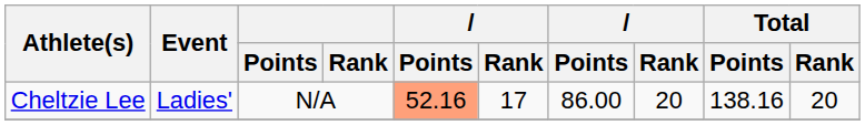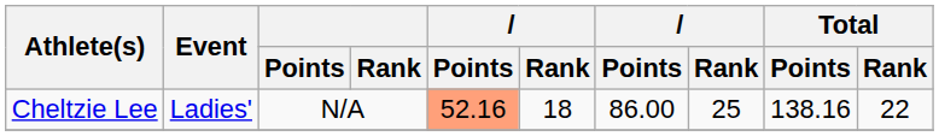Cheltzie Lee | column 6: 17 -> 18
Cheltzie Lee | column 8: 20 -> 25
Cheltzie Lee | Total / Rank: 20 -> 22
